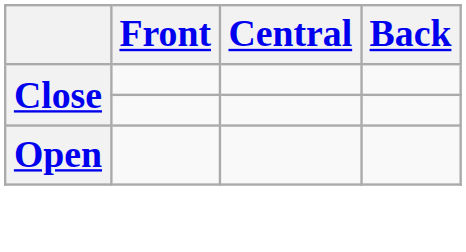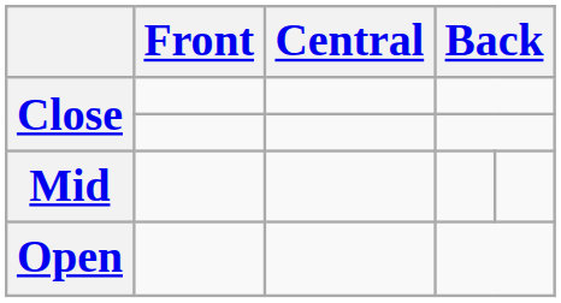+ row: Mid
